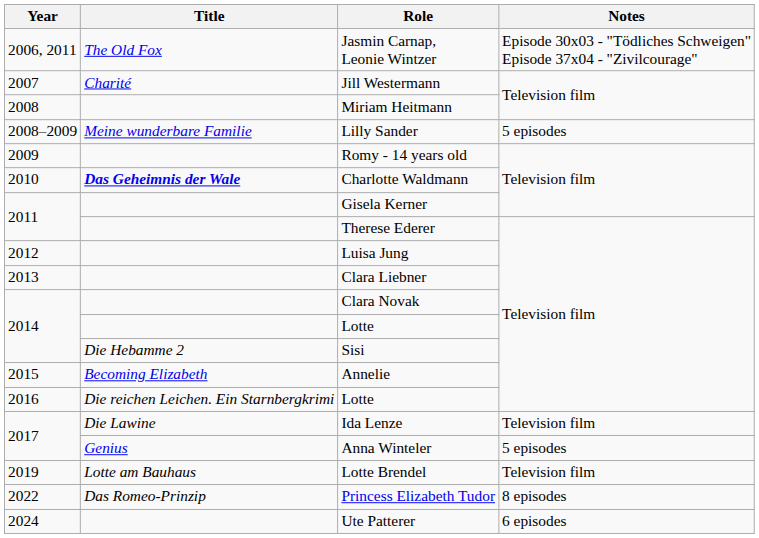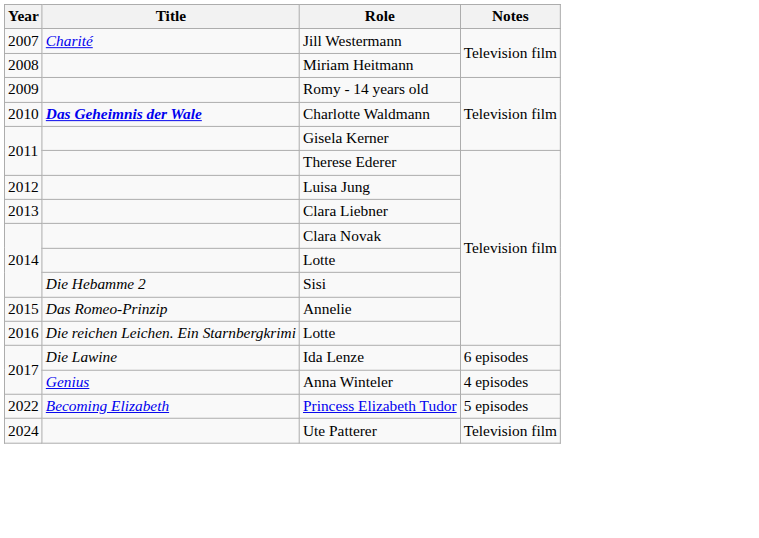- row: 2006, 2011 | The Old Fox | Jasmin Carnap, Leonie Wintzer | Episode 30x03 - "Tödliches Schweigen" Episode 37x04 - "Zivilcourage"
- row: 2008–2009 | Meine wunderbare Familie | Lilly Sander | 5 episodes
Annelie | Title: Becoming Elizabeth -> Das Romeo-Prinzip
Ida Lenze | Notes: Television film -> 6 episodes
Anna Winteler | Notes: 5 episodes -> 4 episodes
- row: 2019 | Lotte am Bauhaus | Lotte Brendel | Television film
Princess Elizabeth Tudor | Title: Das Romeo-Prinzip -> Becoming Elizabeth
Princess Elizabeth Tudor | Notes: 8 episodes -> 5 episodes
Ute Patterer | Notes: 6 episodes -> Television film
